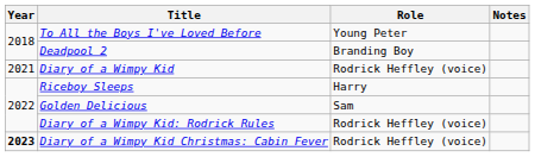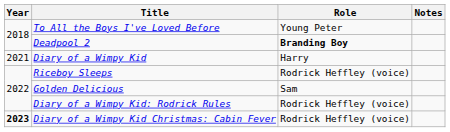Deadpool 2 | Role: normal -> bold
Diary of a Wimpy Kid | Role: Rodrick Heffley (voice) -> Harry
Riceboy Sleeps | Role: Harry -> Rodrick Heffley (voice)
